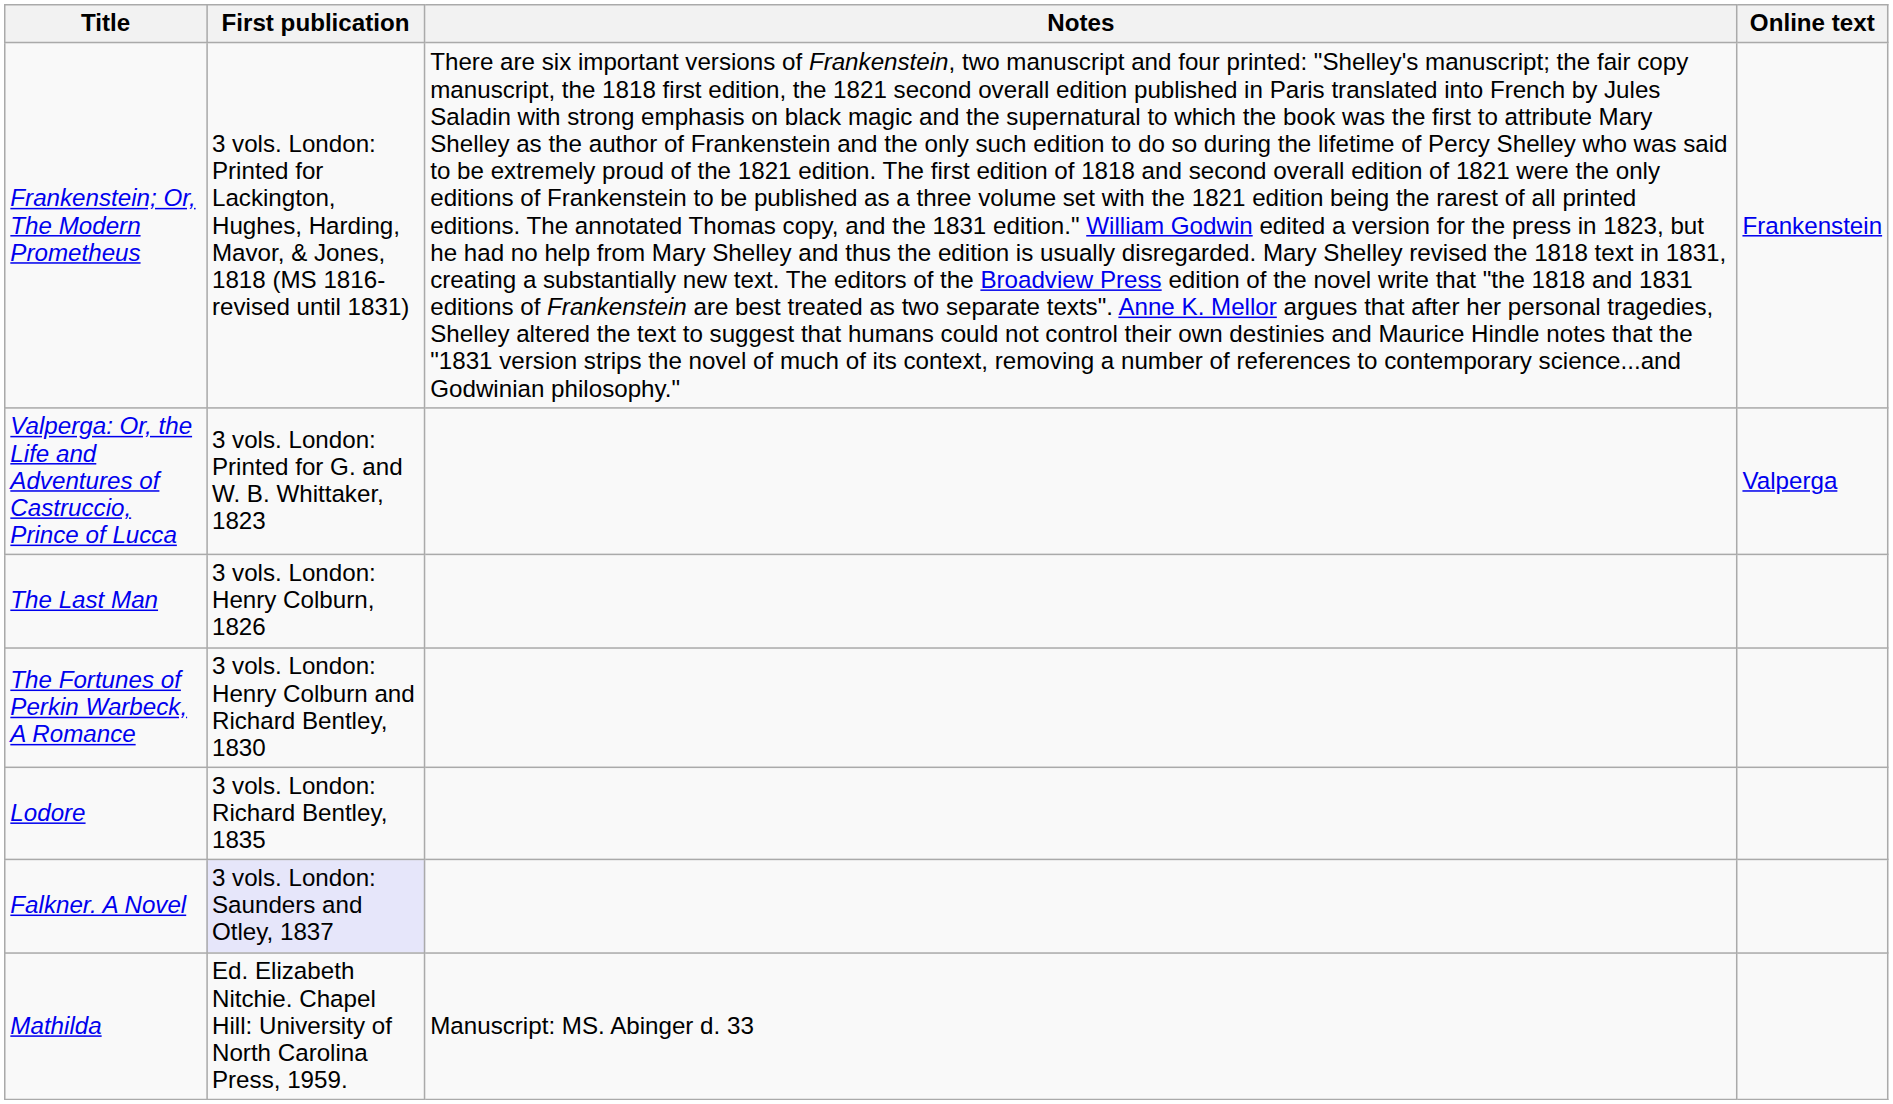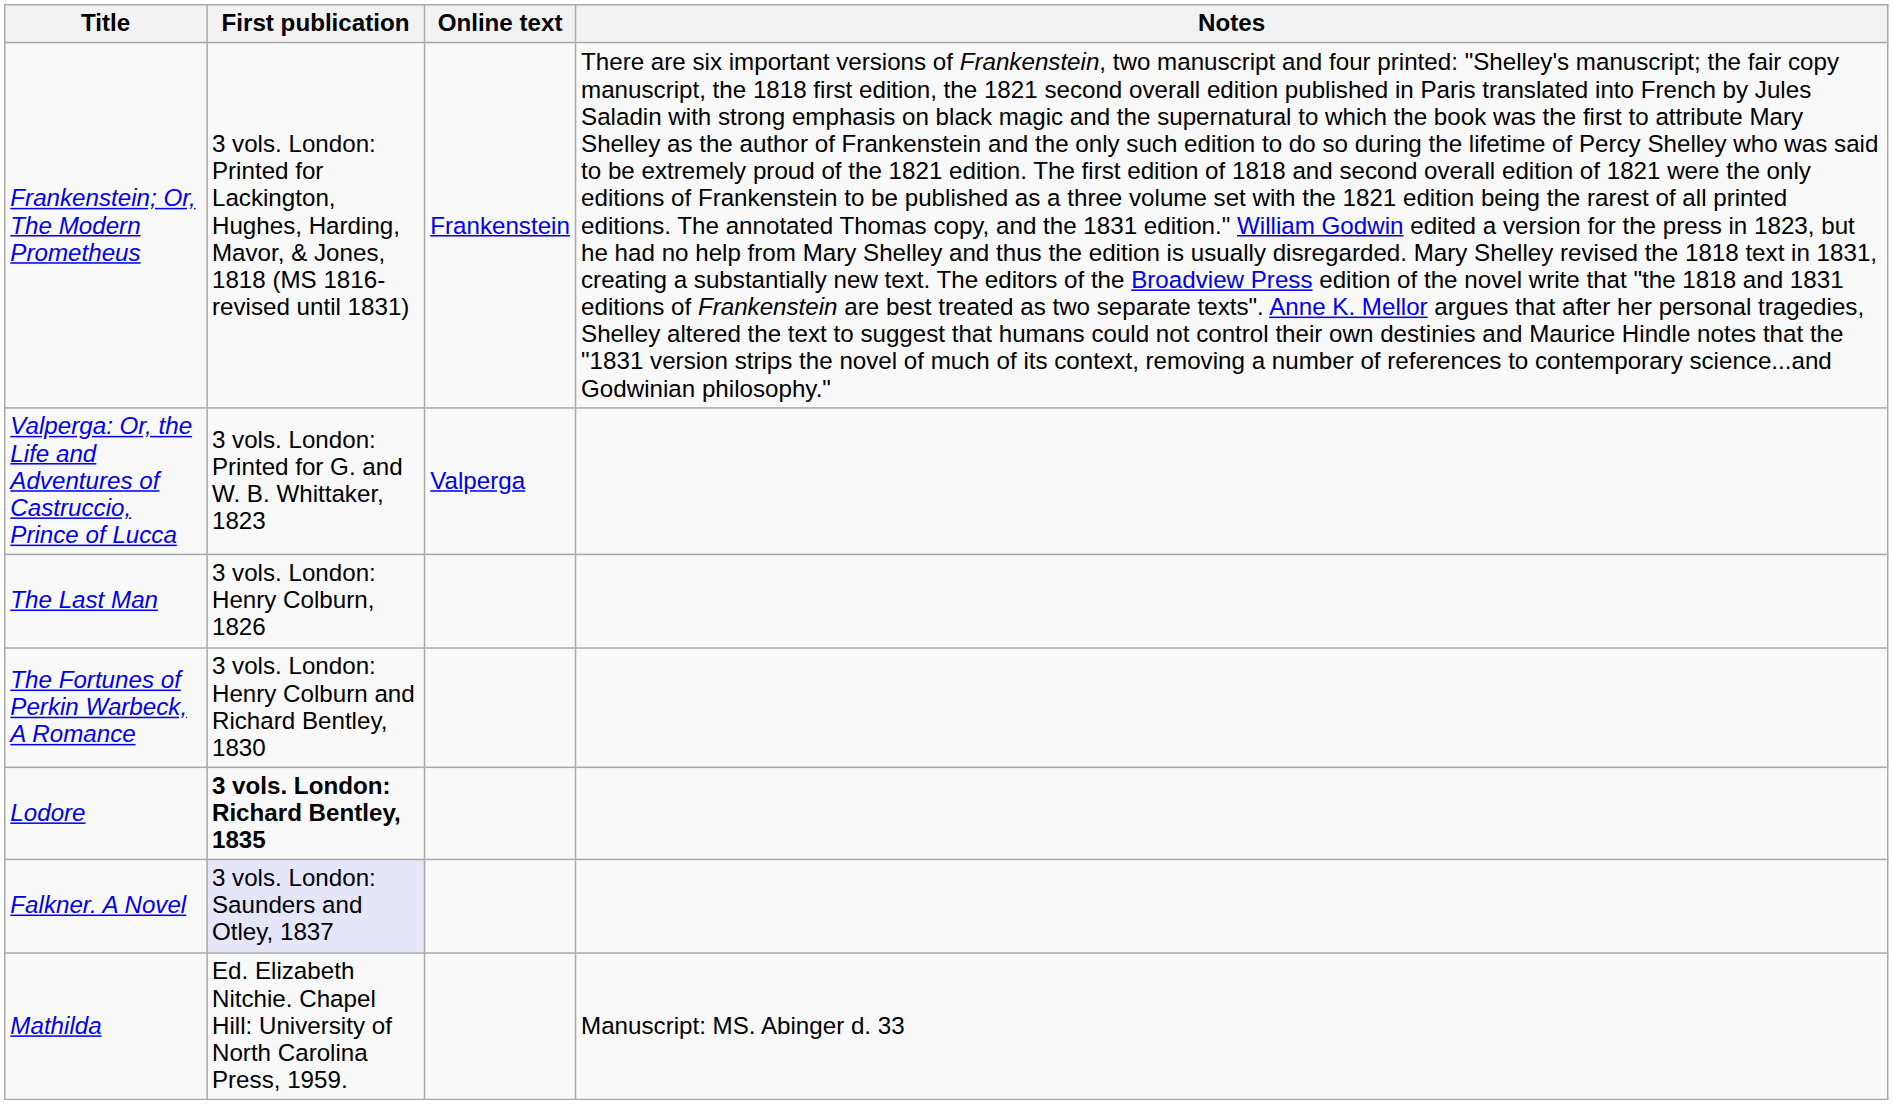columns swapped: Notes <-> Online text
Lodore | First publication: normal -> bold
